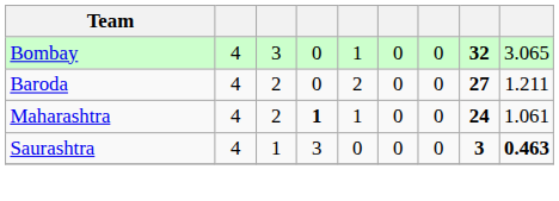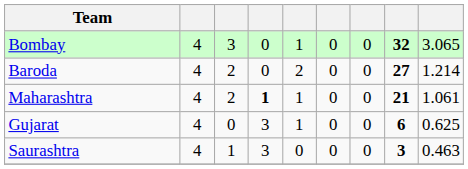Baroda | column 9: 1.211 -> 1.214
Maharashtra | column 8: 24 -> 21
+ row: Gujarat | 4 | 0 | 3 | 1 | 0 | 0 | 6 | 0.625
Saurashtra | column 9: bold -> normal
